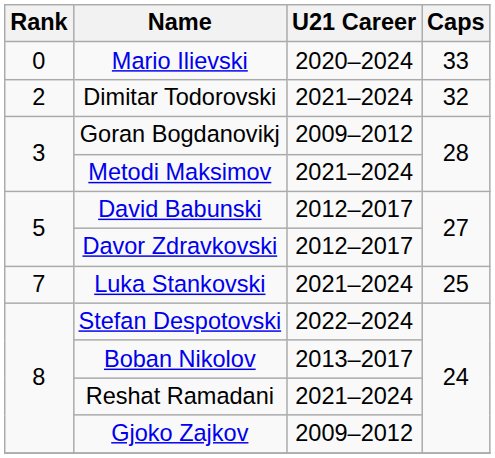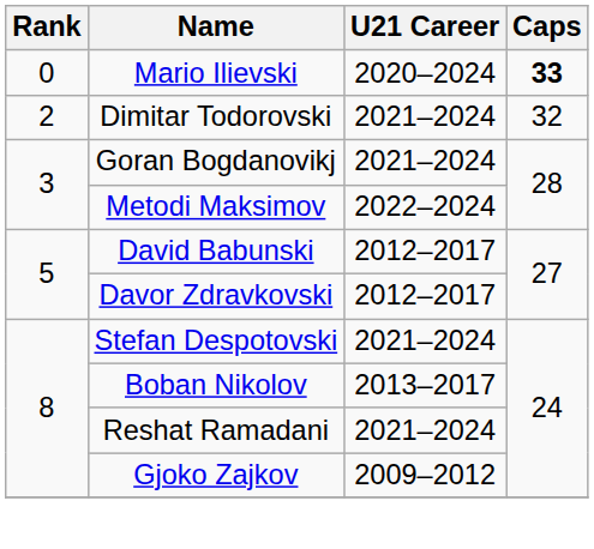Mario Ilievski | Caps: normal -> bold
Goran Bogdanovikj | U21 Career: 2009–2012 -> 2021–2024
Metodi Maksimov | U21 Career: 2021–2024 -> 2022–2024
- row: 7 | Luka Stankovski | 2021–2024 | 25
Stefan Despotovski | U21 Career: 2022–2024 -> 2021–2024
